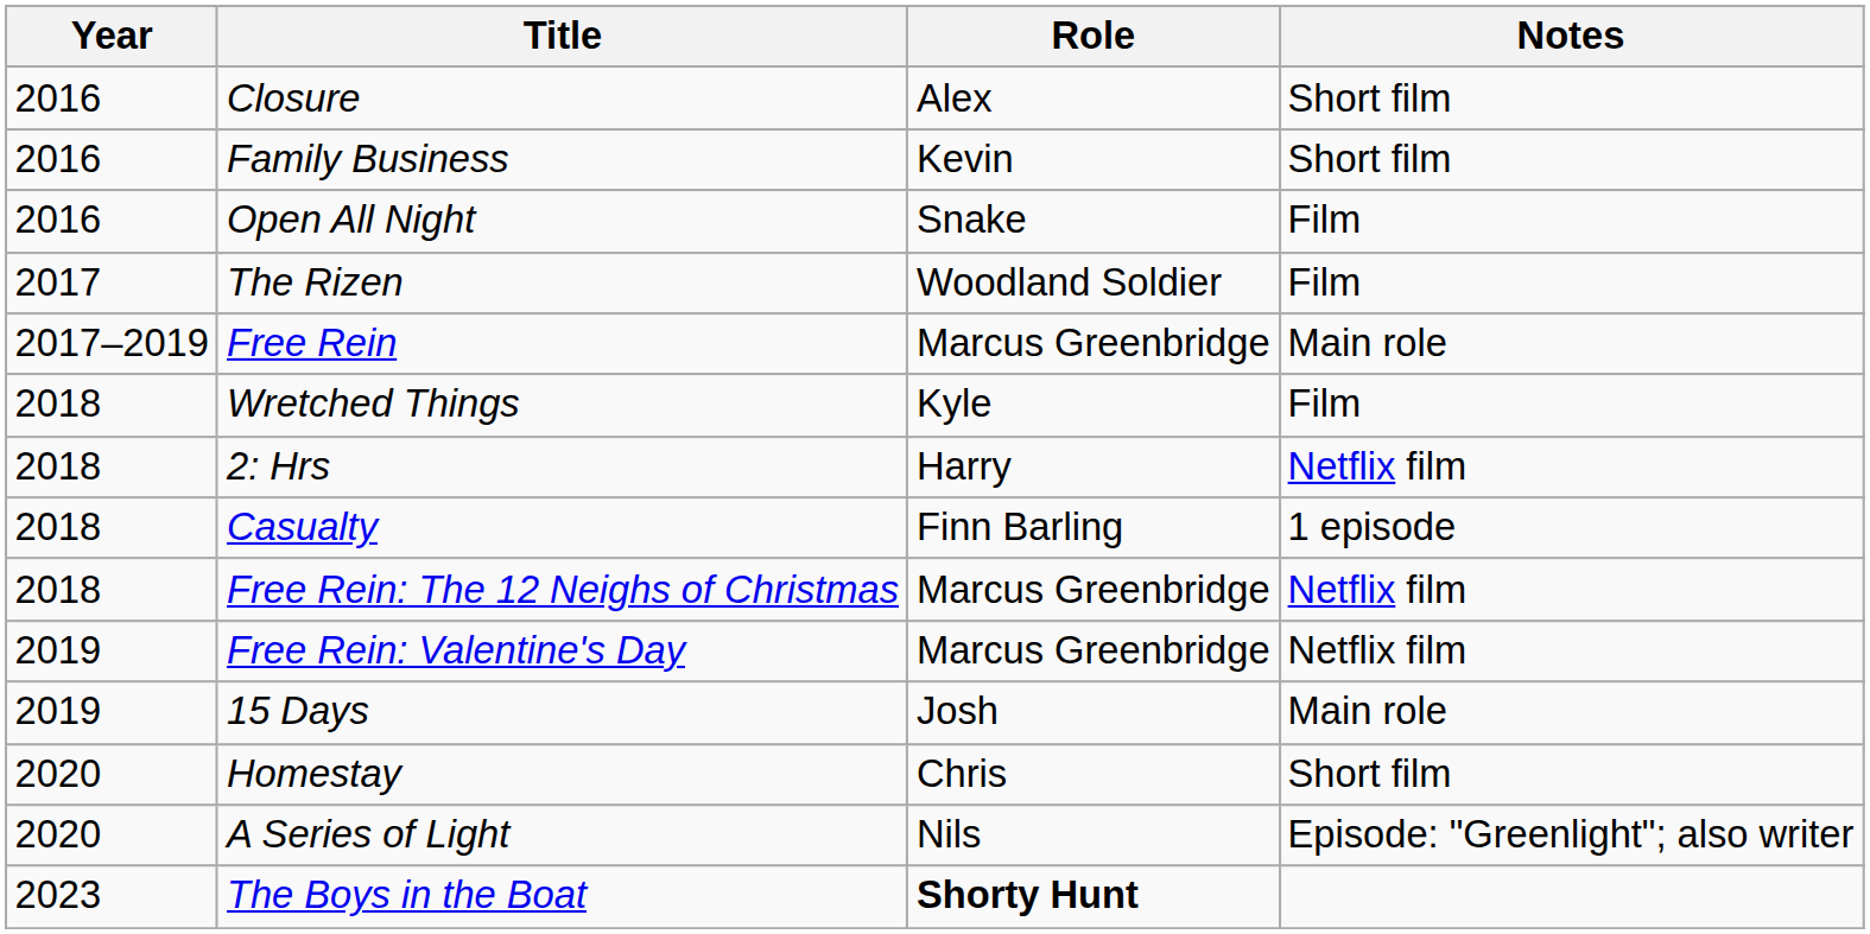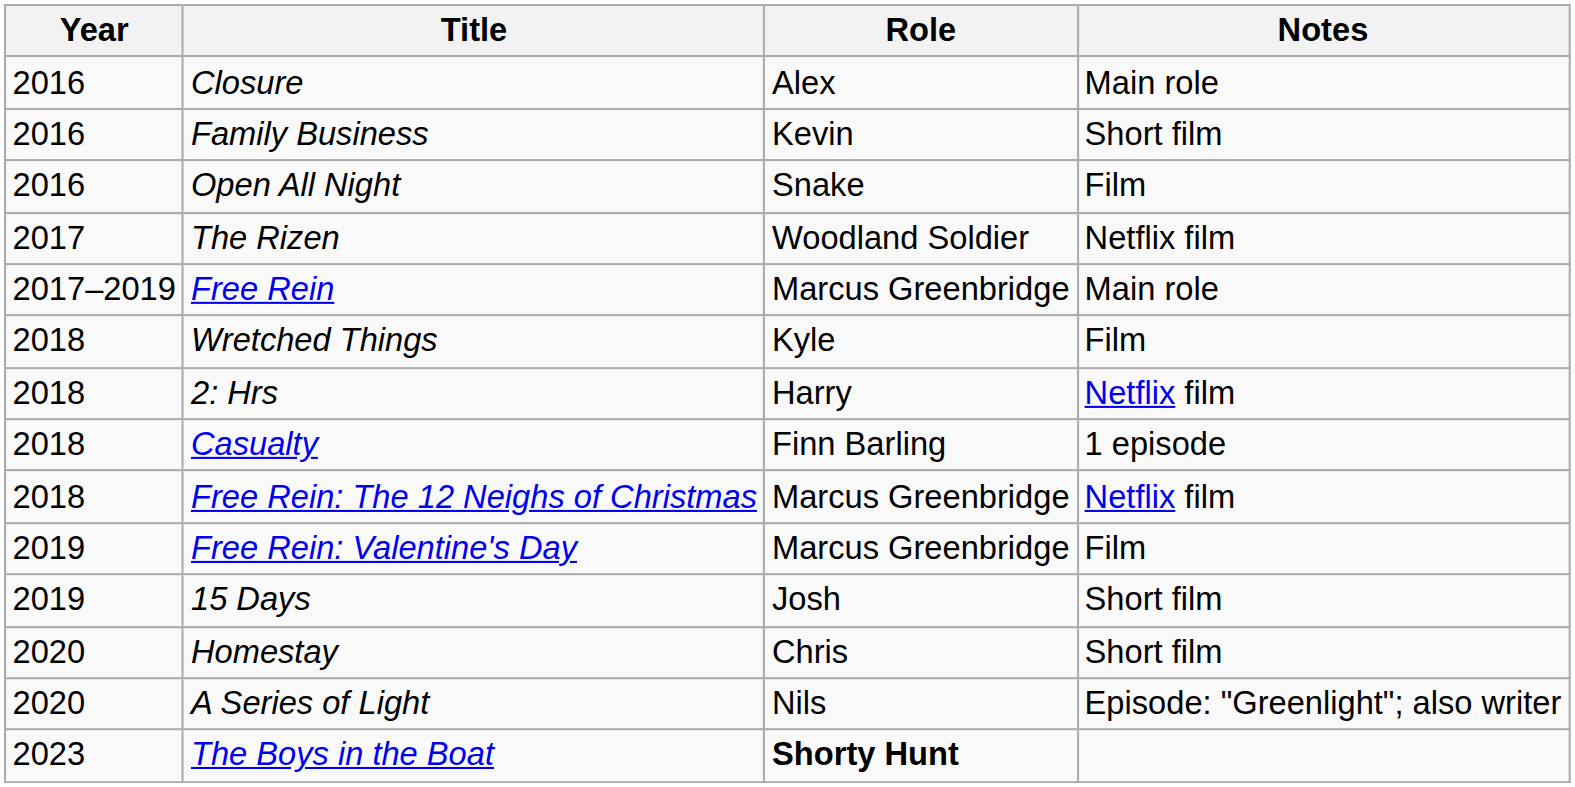Closure | Notes: Short film -> Main role
The Rizen | Notes: Film -> Netflix film
Free Rein: Valentine's Day | Notes: Netflix film -> Film
15 Days | Notes: Main role -> Short film
